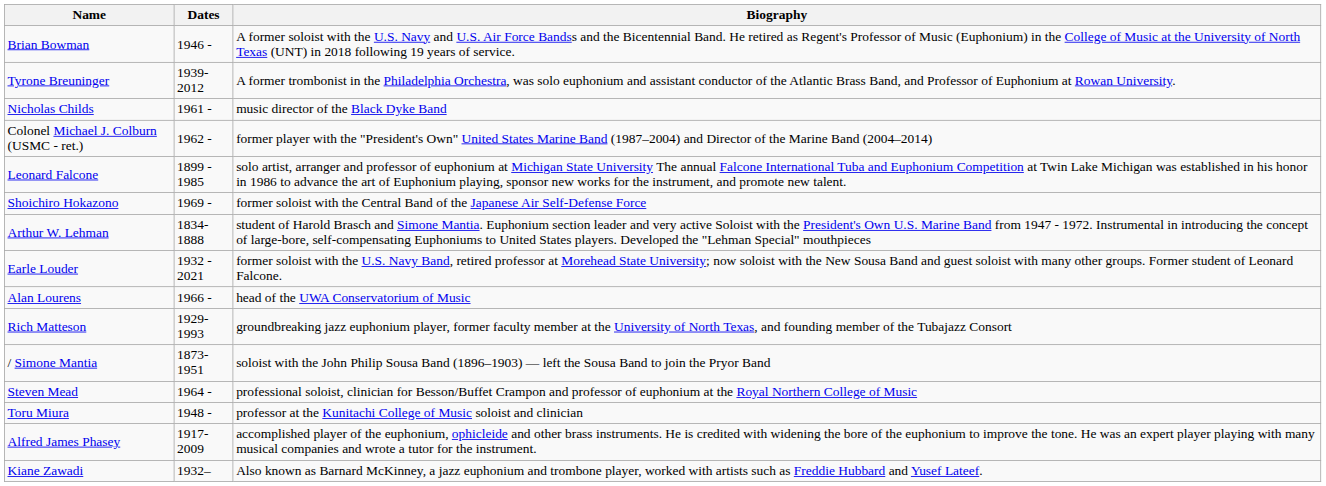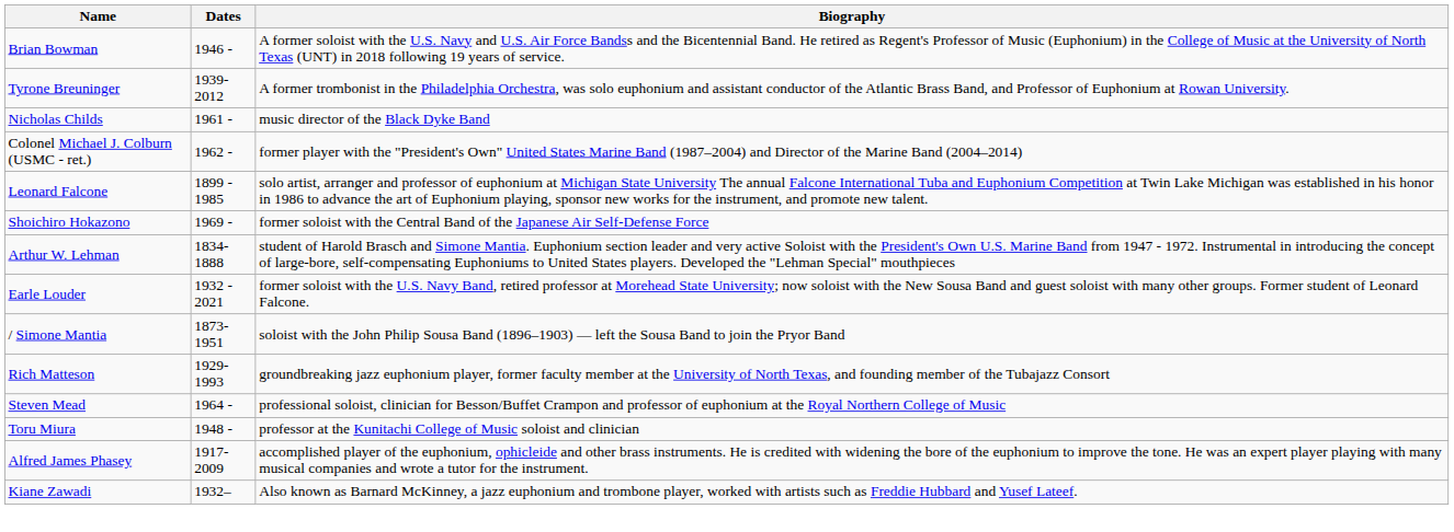- row: Alan Lourens | 1966 - | head of the UWA Conservatorium of Music
rows swapped: / Simone Mantia <-> Rich Matteson
